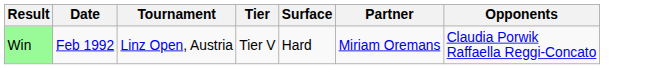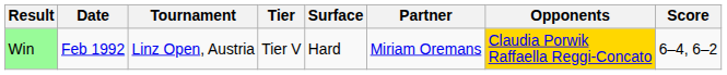+ column: Score | 6–4, 6–2
Win | Opponents: no background -> gold background
